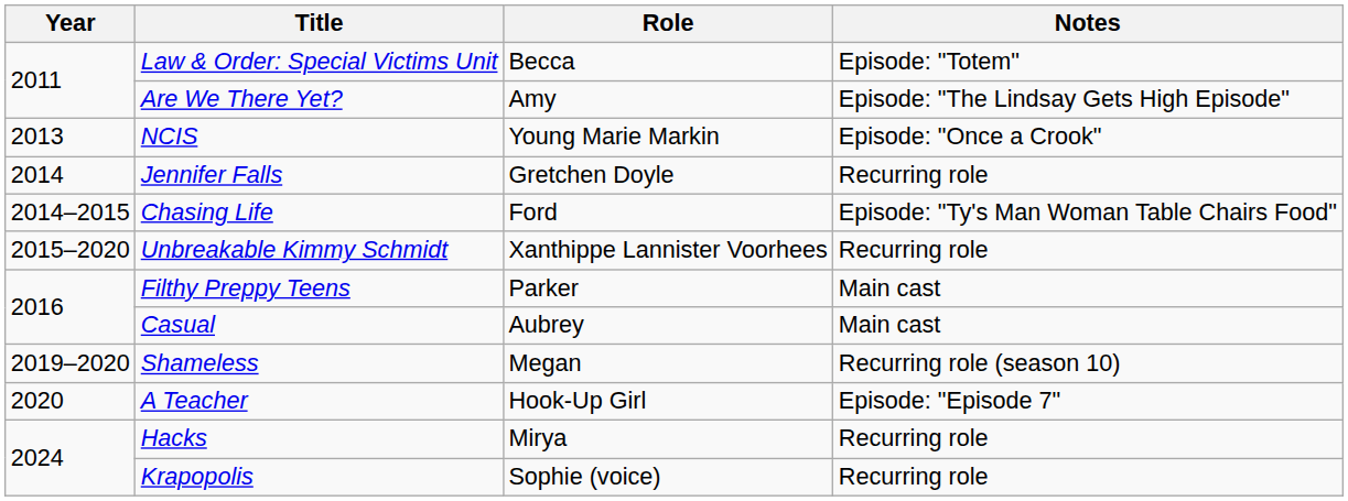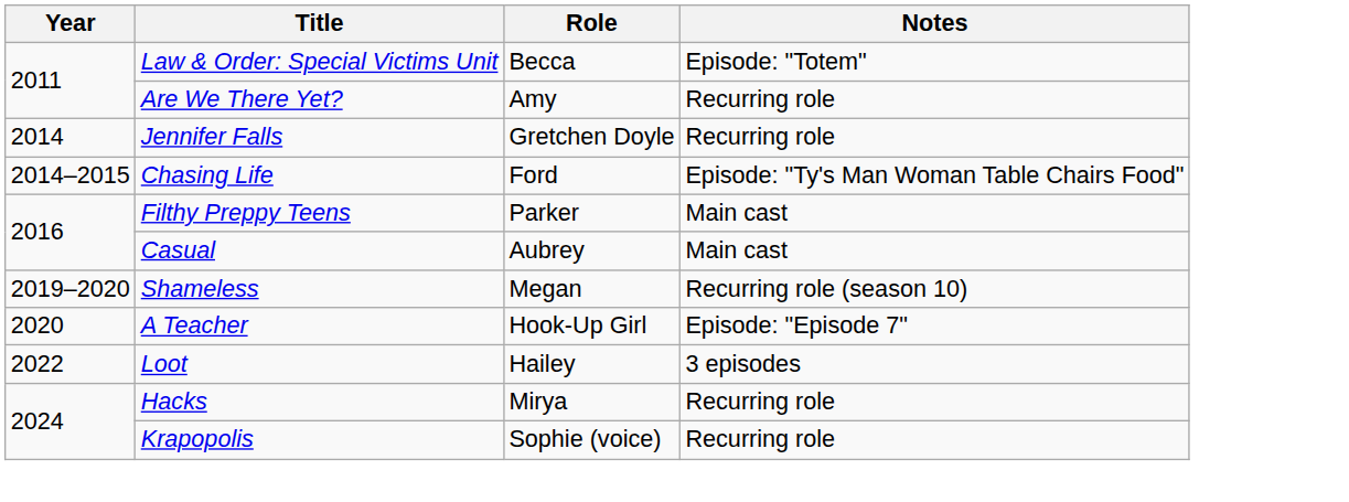Are We There Yet? | Notes: Episode: "The Lindsay Gets High Episode" -> Recurring role
- row: 2013 | NCIS | Young Marie Markin | Episode: "Once a Crook"
- row: 2015–2020 | Unbreakable Kimmy Schmidt | Xanthippe Lannister Voorhees | Recurring role
+ row: 2022 | Loot | Hailey | 3 episodes
